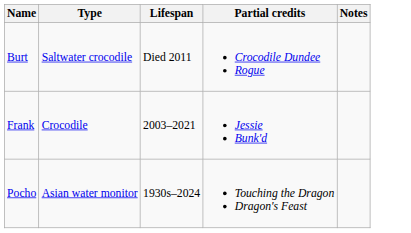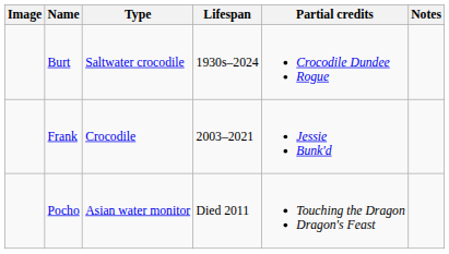+ column: Image
Burt | Lifespan: Died 2011 -> 1930s–2024
Pocho | Lifespan: 1930s–2024 -> Died 2011
